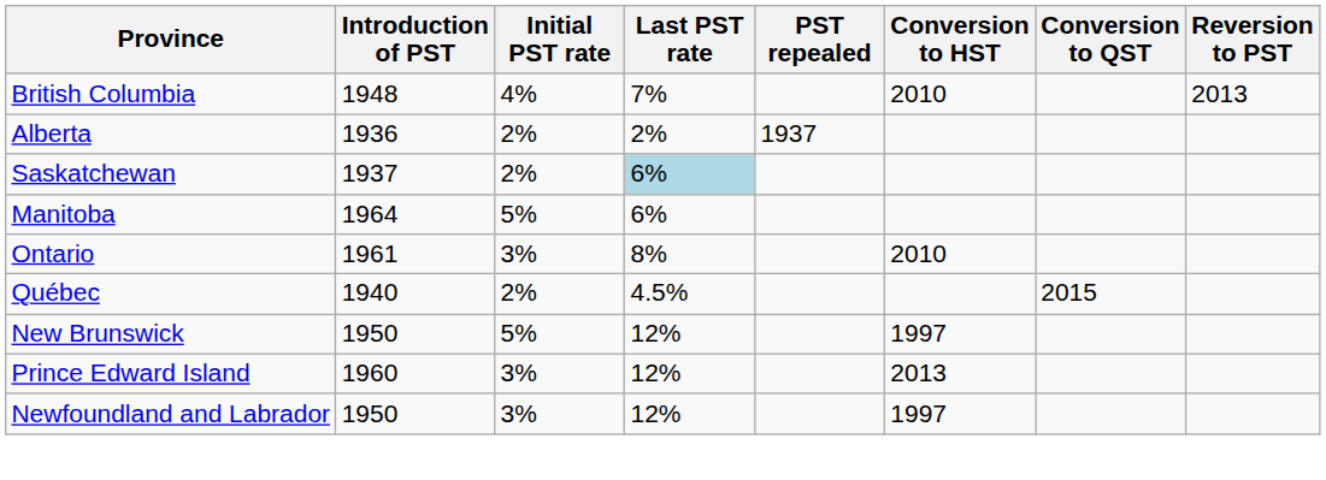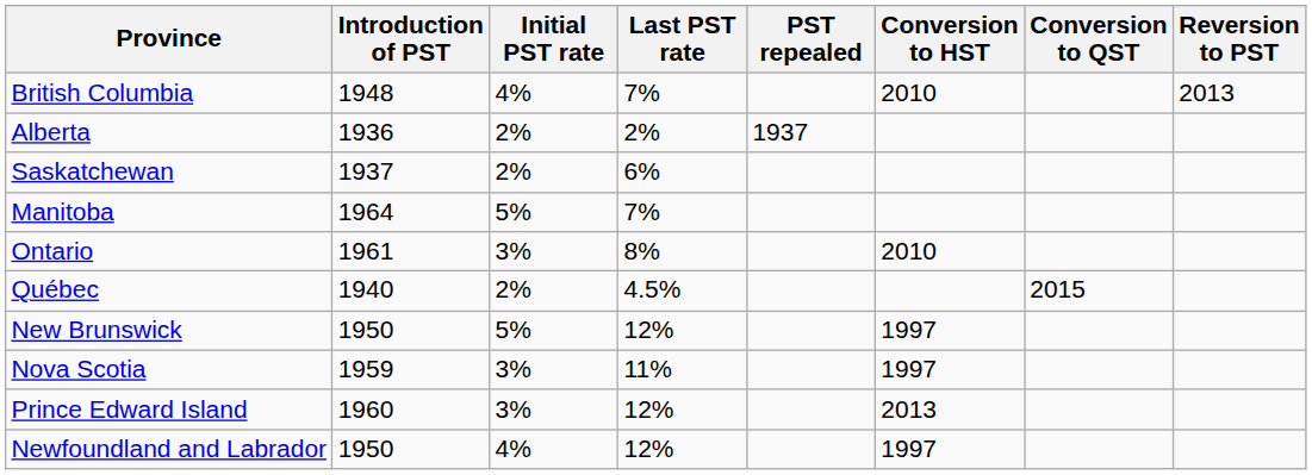Saskatchewan | Last PST rate: lightblue background -> no background
Manitoba | Last PST rate: 6% -> 7%
+ row: Nova Scotia | 1959 | 3% | 11% | 1997
Newfoundland and Labrador | Initial PST rate: 3% -> 4%
